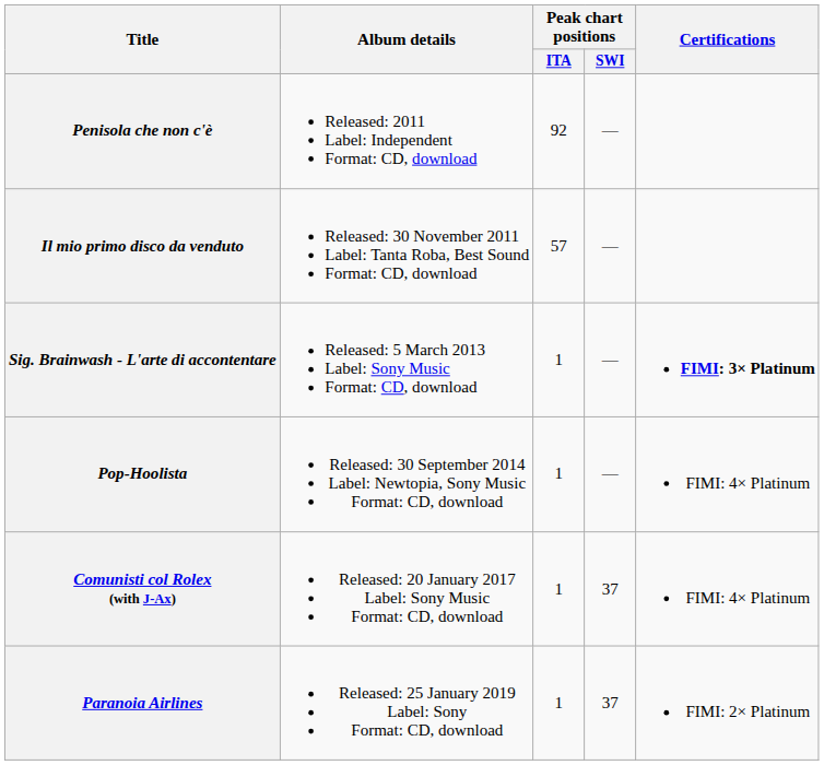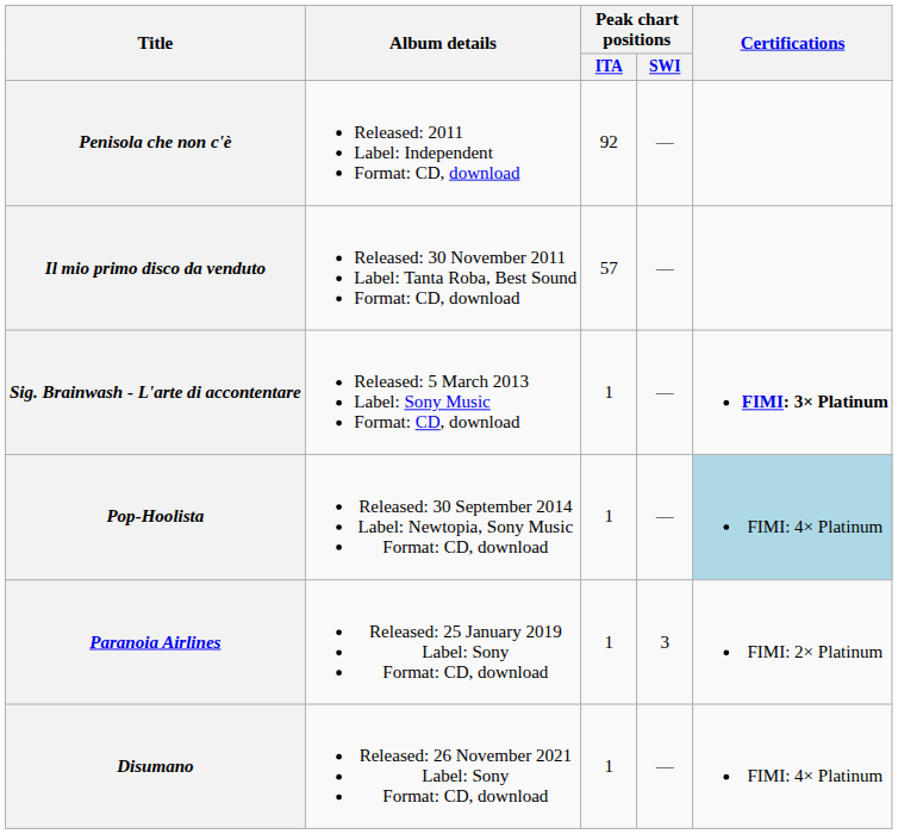Pop-Hoolista | Certifications: no background -> lightblue background
- row: Comunisti col Rolex (with J-Ax) | Released: 20 January 2017 Label: Sony Music Format: CD, download | 1 | 37 | FIMI: 4× Platinum
Paranoia Airlines | Peak chart positions / SWI: 37 -> 3
+ row: Disumano | Released: 26 November 2021 Label: Sony Format: CD, download | 1 | — | FIMI: 4× Platinum
